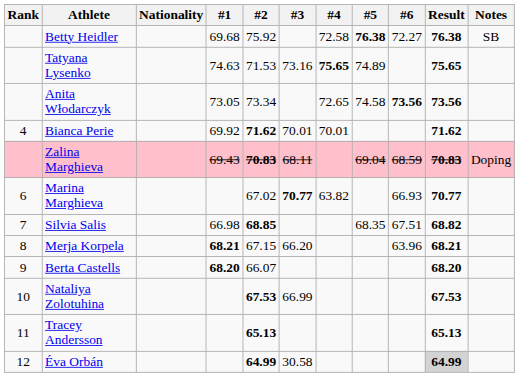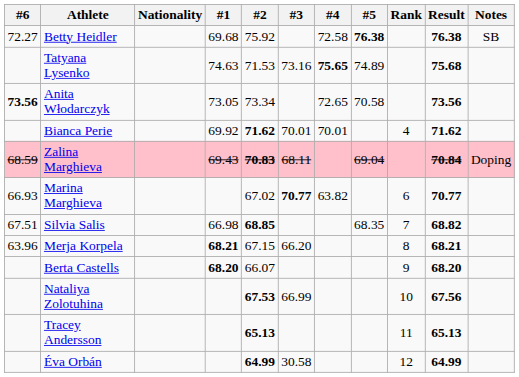columns swapped: Rank <-> #6
Tatyana Lysenko | Result: 75.65 -> 75.68
Anita Włodarczyk | #5: 74.58 -> 70.58
Zalina Marghieva | Result: 70.83 -> 70.84
Nataliya Zolotuhina | Result: 67.53 -> 67.56
Éva Orbán | Result: lightgrey background -> no background
